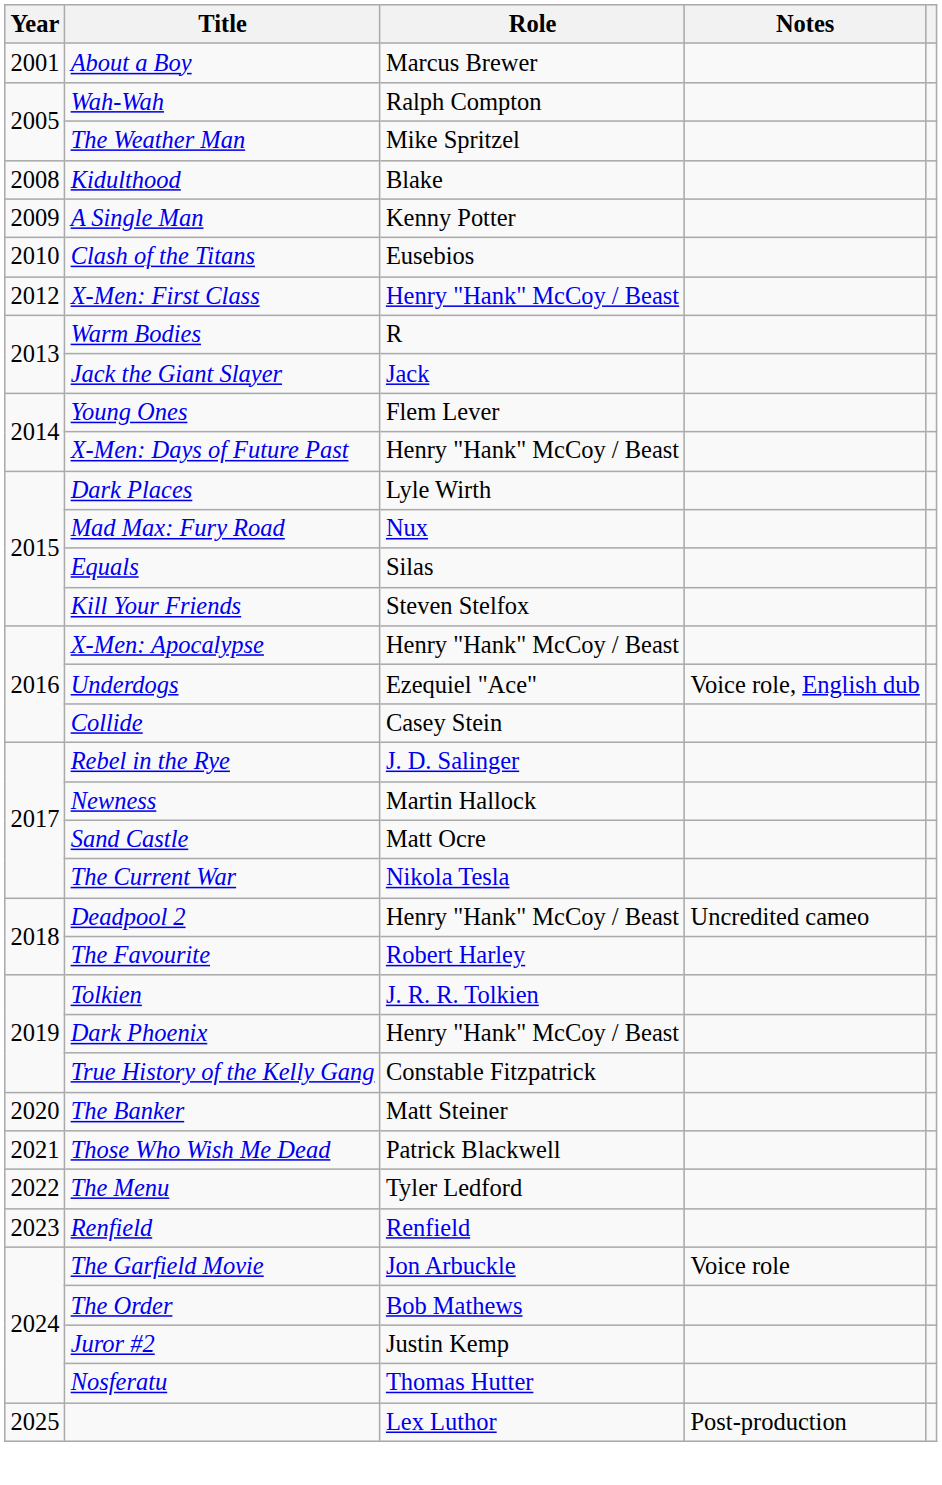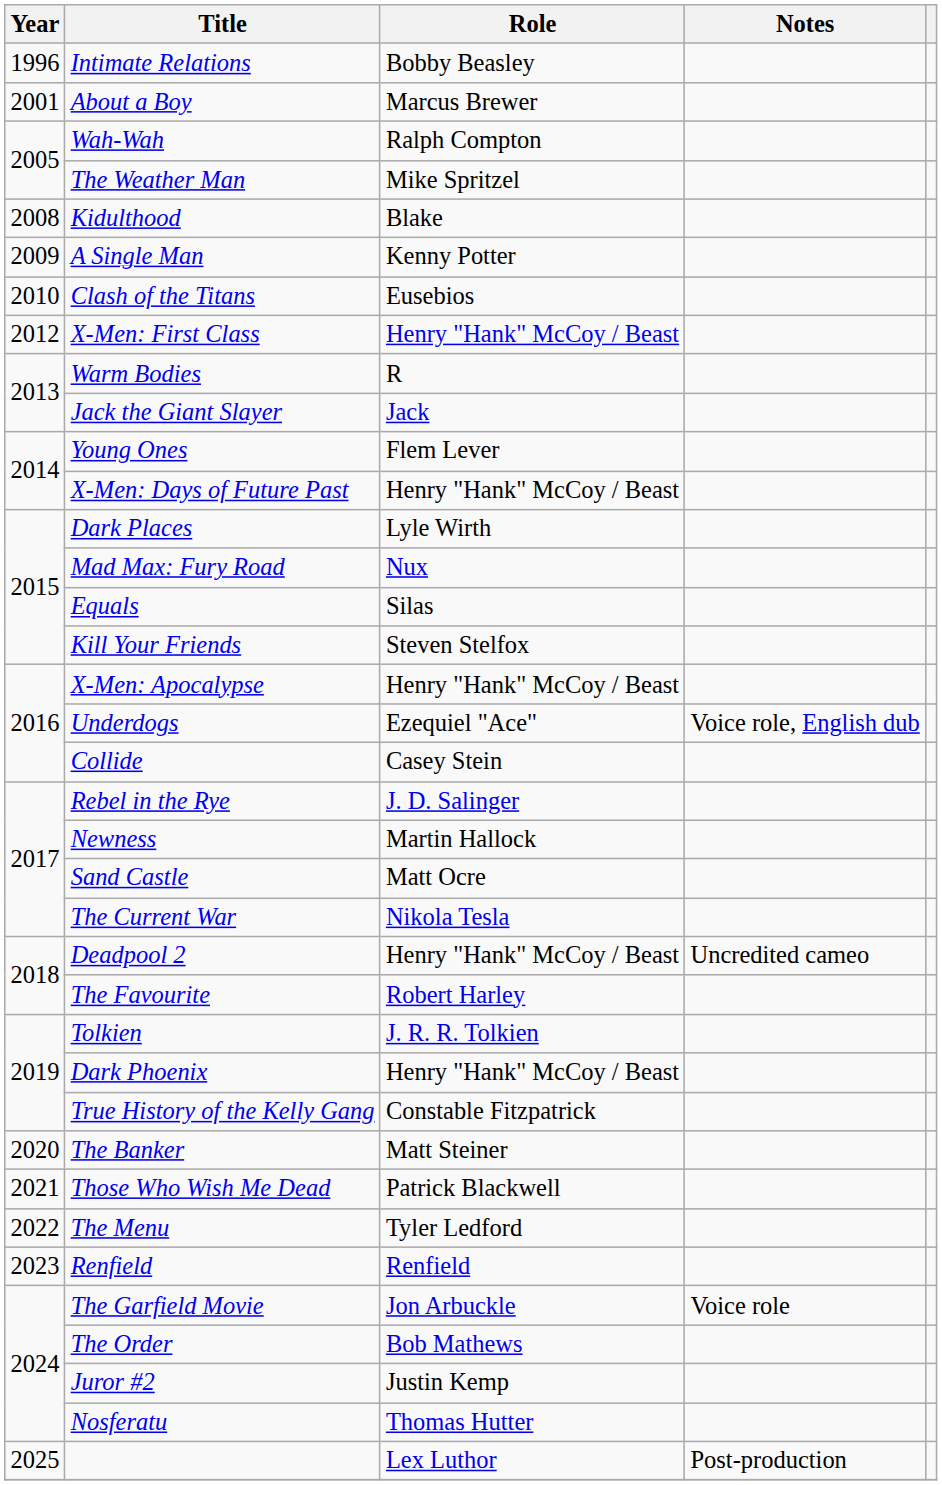+ row: 1996 | Intimate Relations | Bobby Beasley
